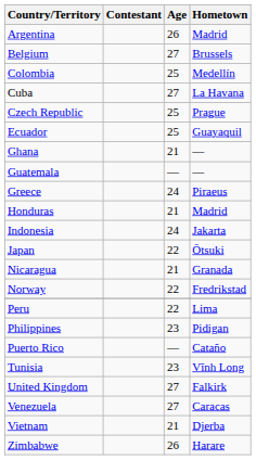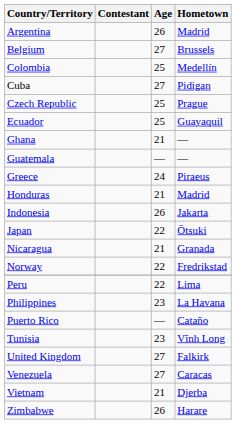Cuba | Hometown: La Havana -> Pidigan
Indonesia | Age: 24 -> 26
Philippines | Hometown: Pidigan -> La Havana
